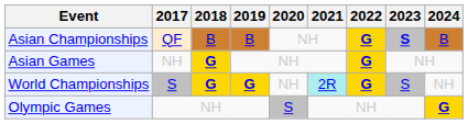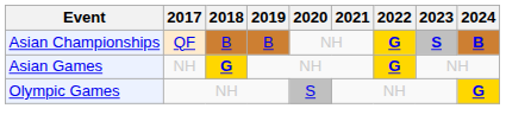Asian Championships | 2024: normal -> bold
- row: World Championships | S | G | G | NH | 2R | G | S | NH
